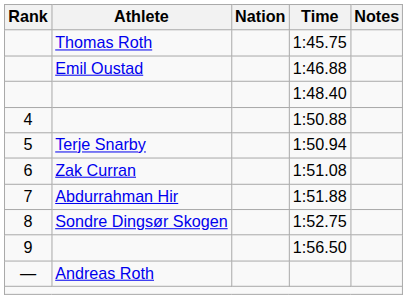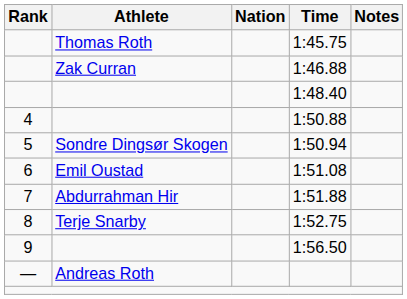1:46.88 | Athlete: Emil Oustad -> Zak Curran
1:50.94 | Athlete: Terje Snarby -> Sondre Dingsør Skogen
1:51.08 | Athlete: Zak Curran -> Emil Oustad
1:52.75 | Athlete: Sondre Dingsør Skogen -> Terje Snarby
